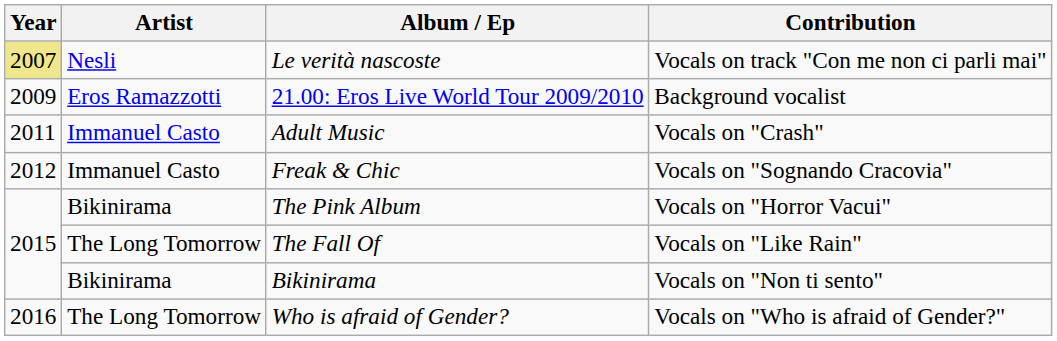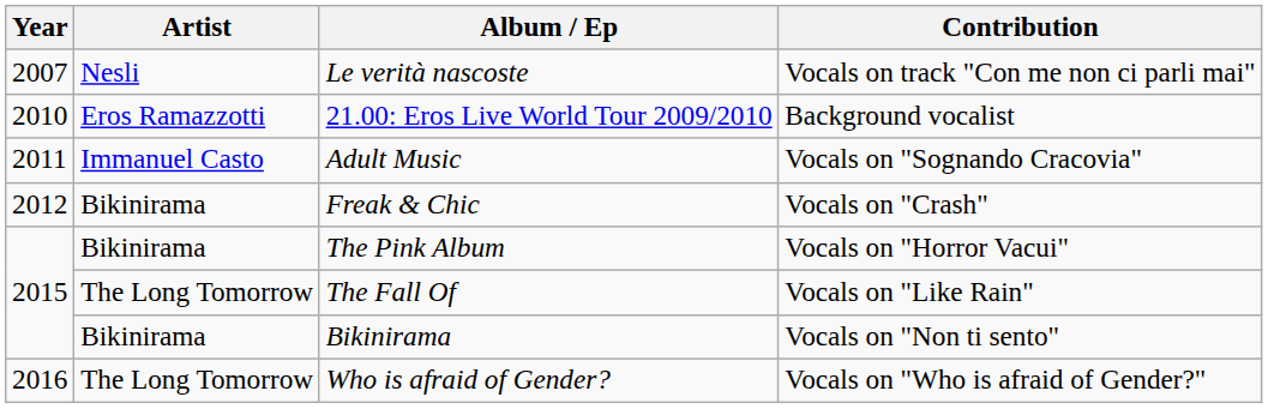Le verità nascoste | Year: khaki background -> no background
21.00: Eros Live World Tour 2009/2010 | Year: 2009 -> 2010
Adult Music | Contribution: Vocals on "Crash" -> Vocals on "Sognando Cracovia"
Freak & Chic | Artist: Immanuel Casto -> Bikinirama
Freak & Chic | Contribution: Vocals on "Sognando Cracovia" -> Vocals on "Crash"
